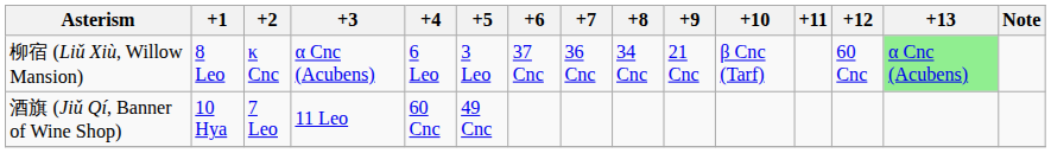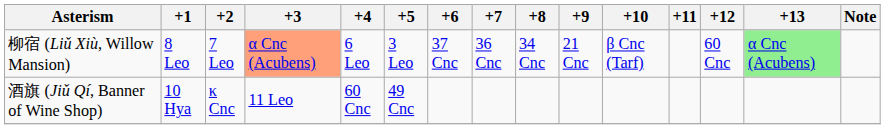柳宿 (Liǔ Xiù, Willow Mansion) | +2: κ Cnc -> 7 Leo
柳宿 (Liǔ Xiù, Willow Mansion) | +3: no background -> lightsalmon background
酒旗 (Jiǔ Qí, Banner of Wine Shop) | +2: 7 Leo -> κ Cnc
